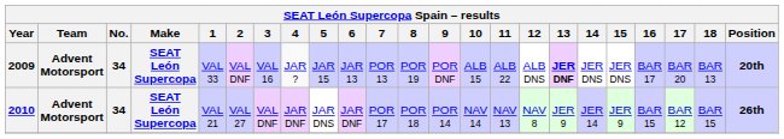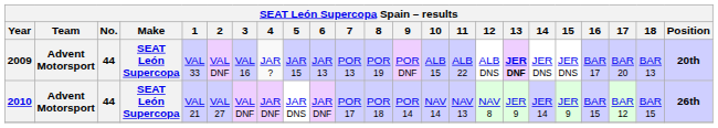2009 | No.: 34 -> 44
2010 | No.: 34 -> 44
